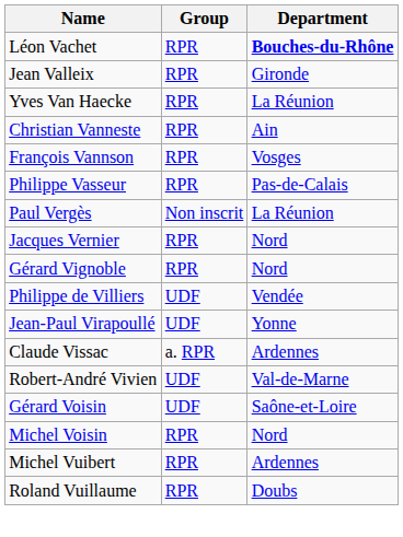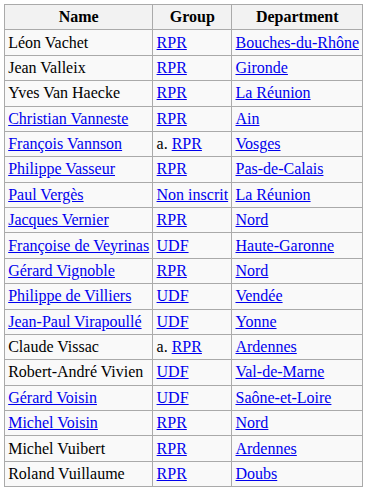Léon Vachet | Department: bold -> normal
François Vannson | Group: RPR -> a. RPR
+ row: Françoise de Veyrinas | UDF | Haute-Garonne
